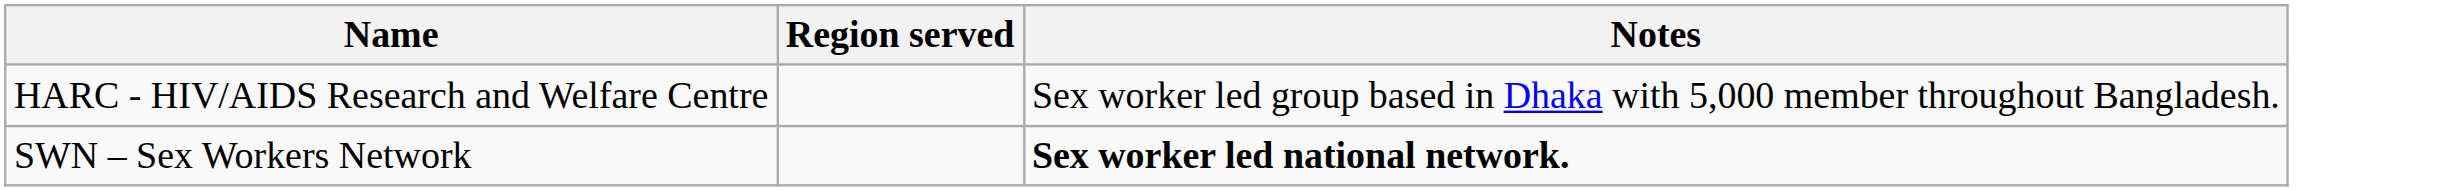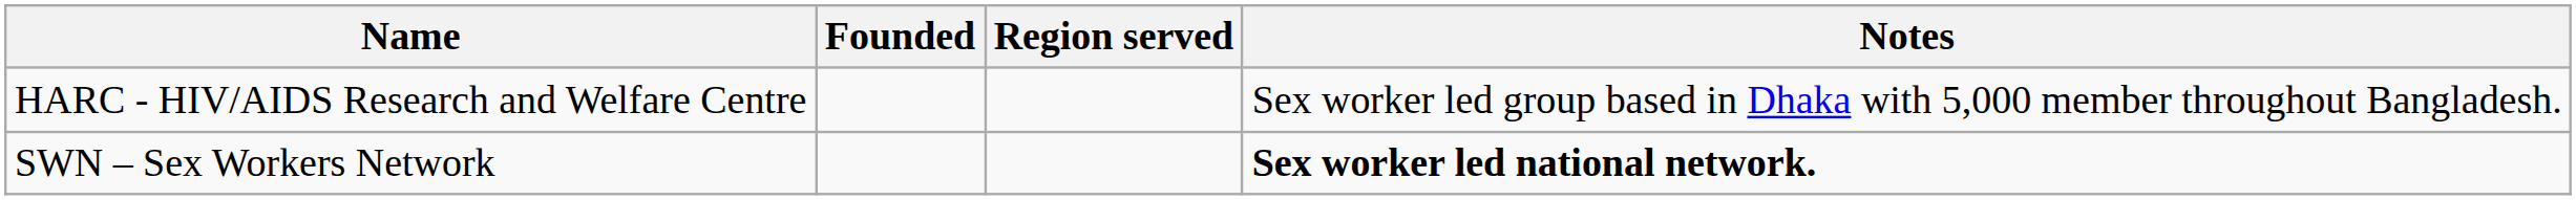+ column: Founded
